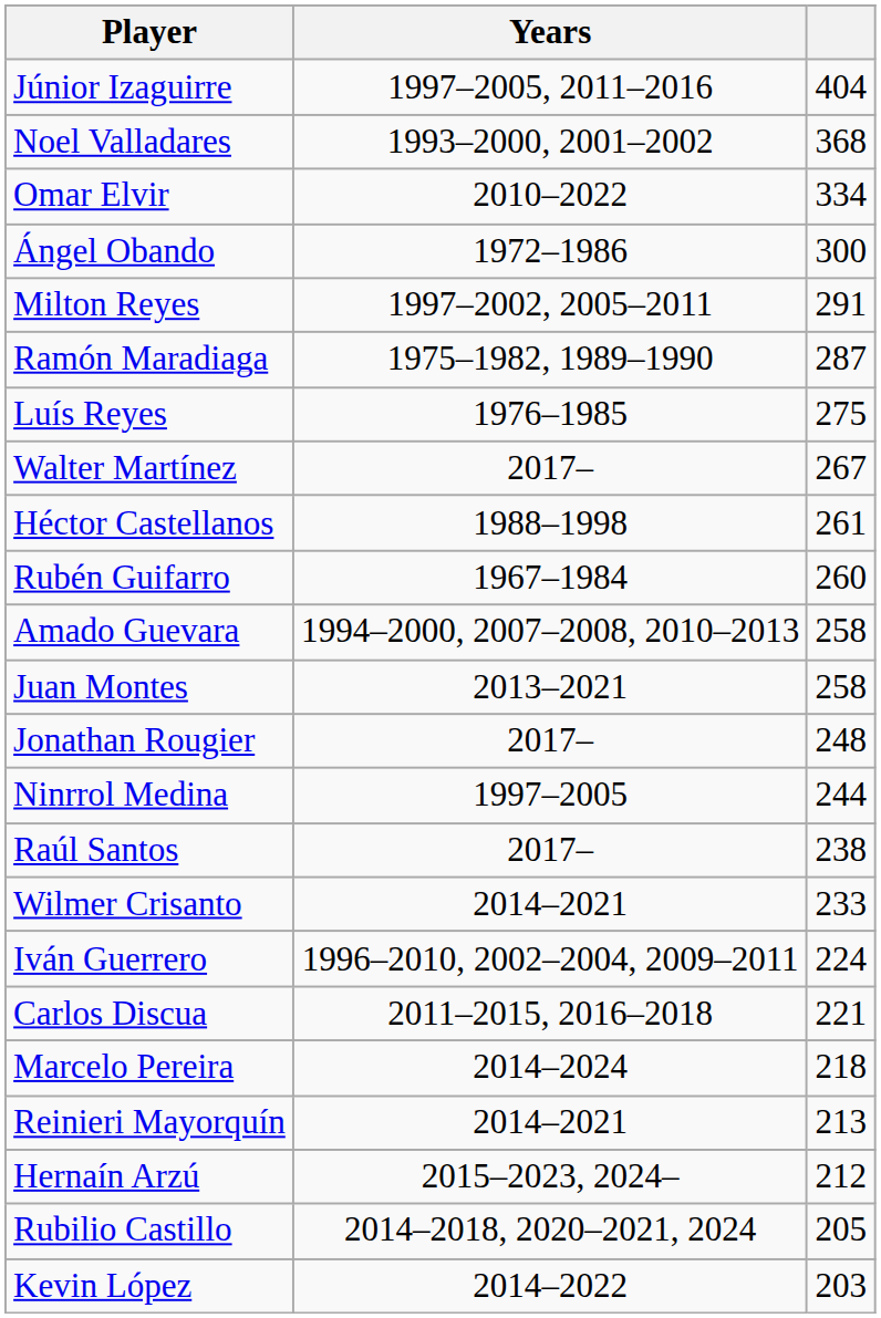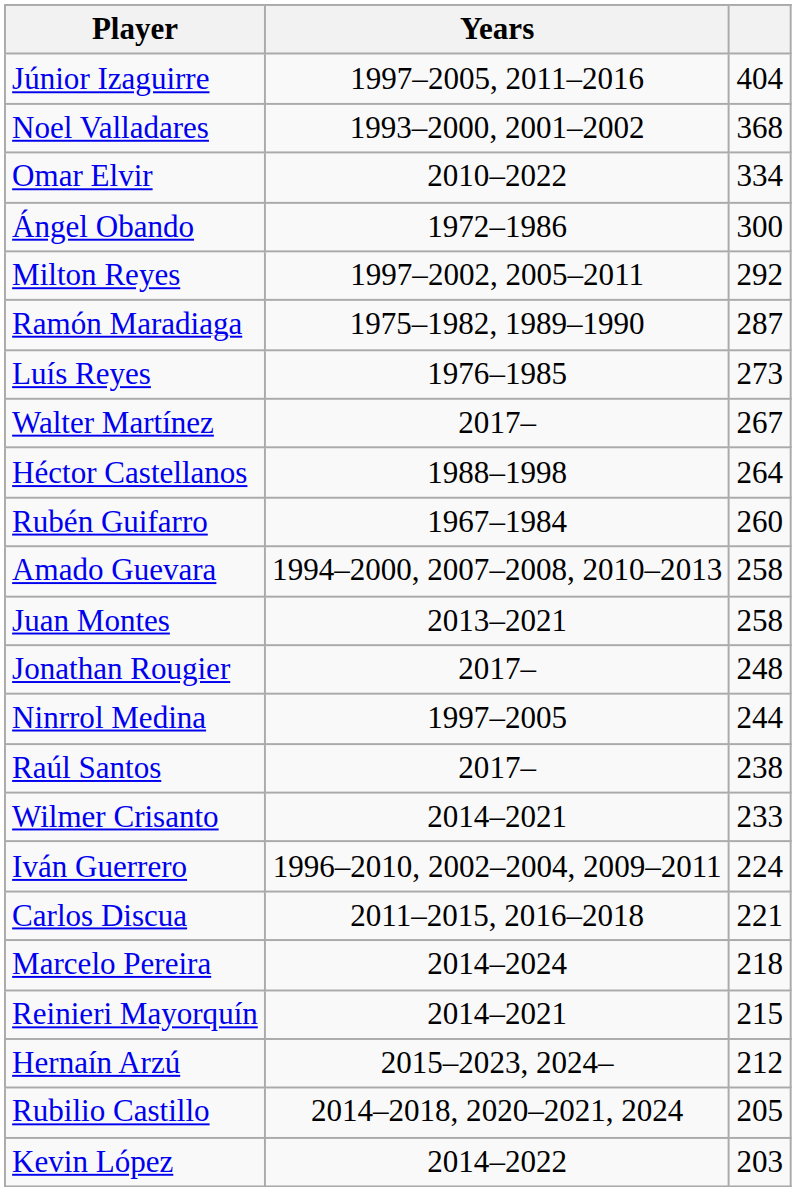Milton Reyes | column 3: 291 -> 292
Luís Reyes | column 3: 275 -> 273
Héctor Castellanos | column 3: 261 -> 264
Reinieri Mayorquín | column 3: 213 -> 215
